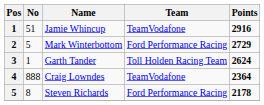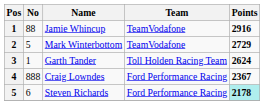Jamie Whincup | No: 51 -> 88
Mark Winterbottom | Team: Ford Performance Racing -> TeamVodafone
Craig Lowndes | Team: TeamVodafone -> Ford Performance Racing
Craig Lowndes | Points: 2364 -> 2367
Steven Richards | No: 8 -> 6
Steven Richards | Points: no background -> paleturquoise background
